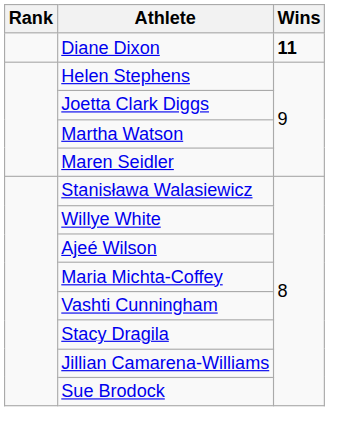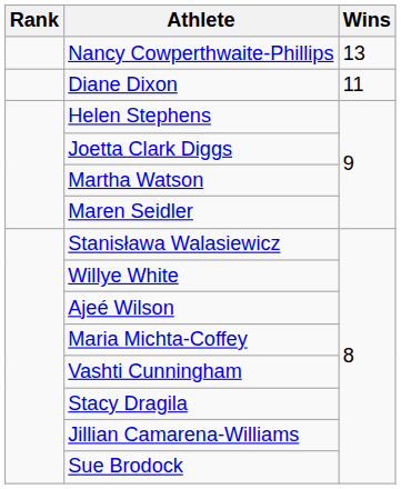+ row: Nancy Cowperthwaite-Phillips | 13
Diane Dixon | Wins: bold -> normal
